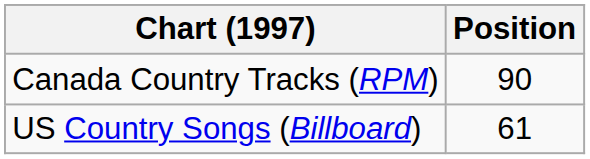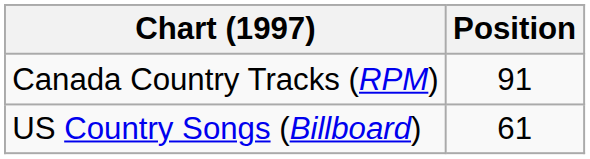Canada Country Tracks (RPM) | Position: 90 -> 91
